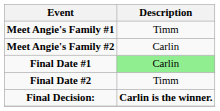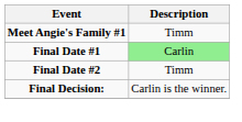- row: Meet Angie's Family #2 | Carlin
Final Decision: | Description: bold -> normal
